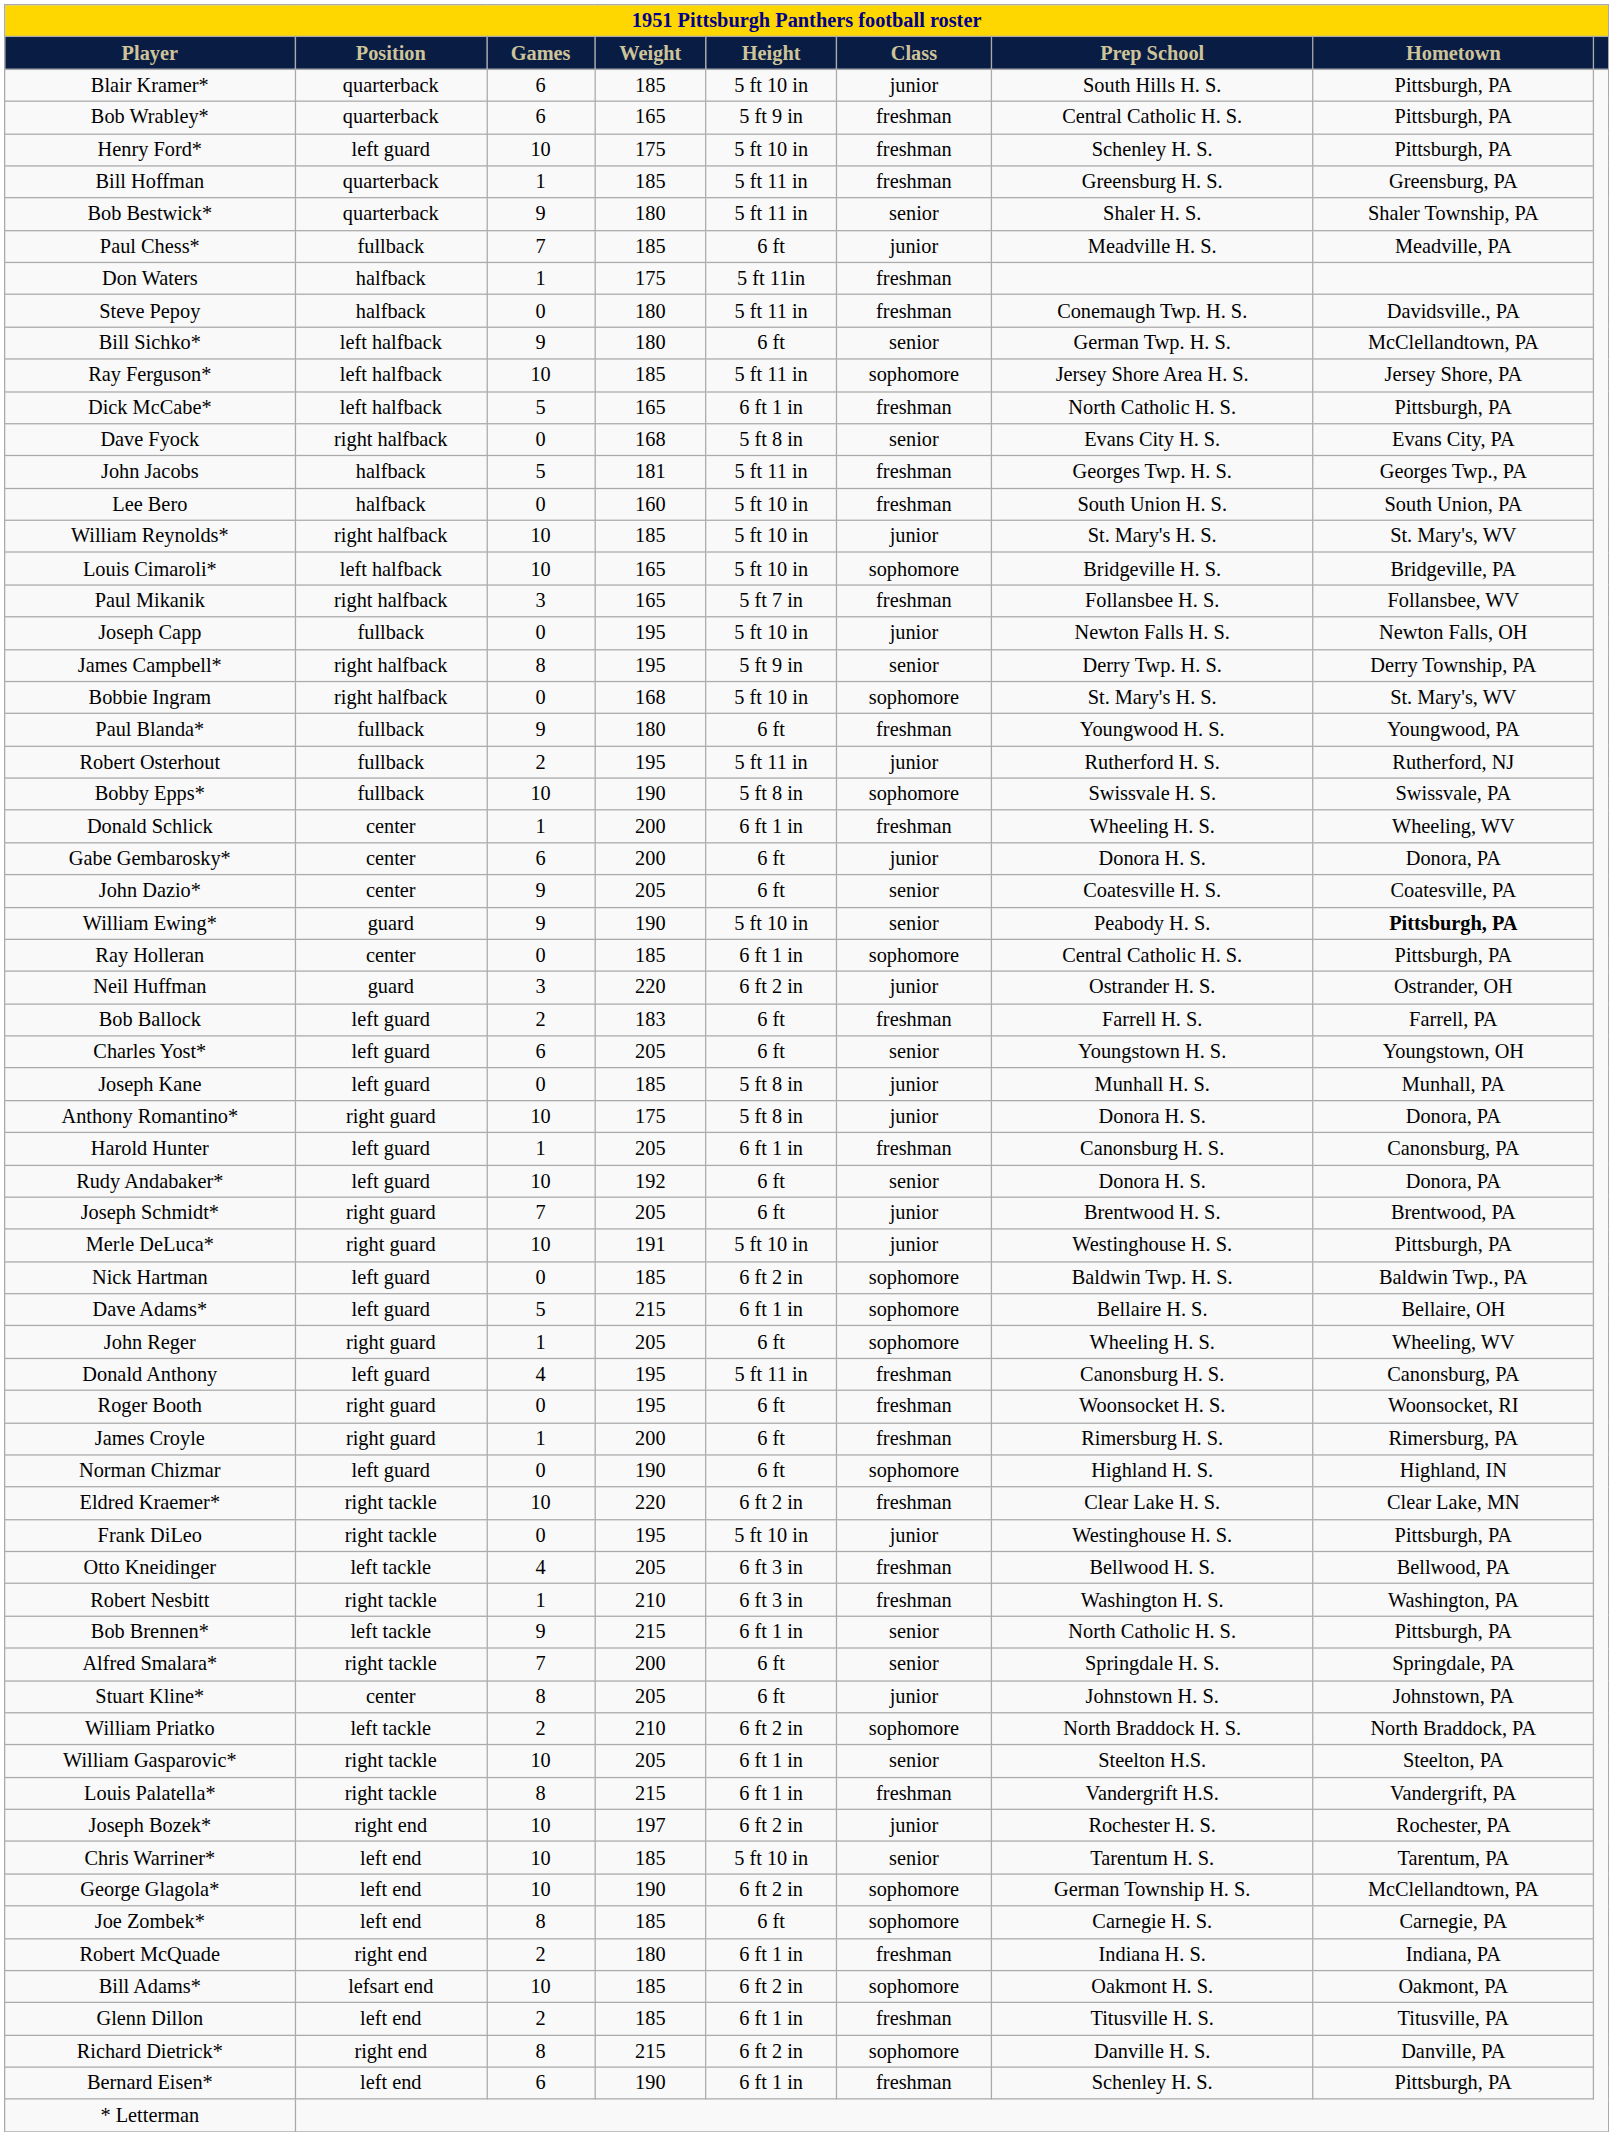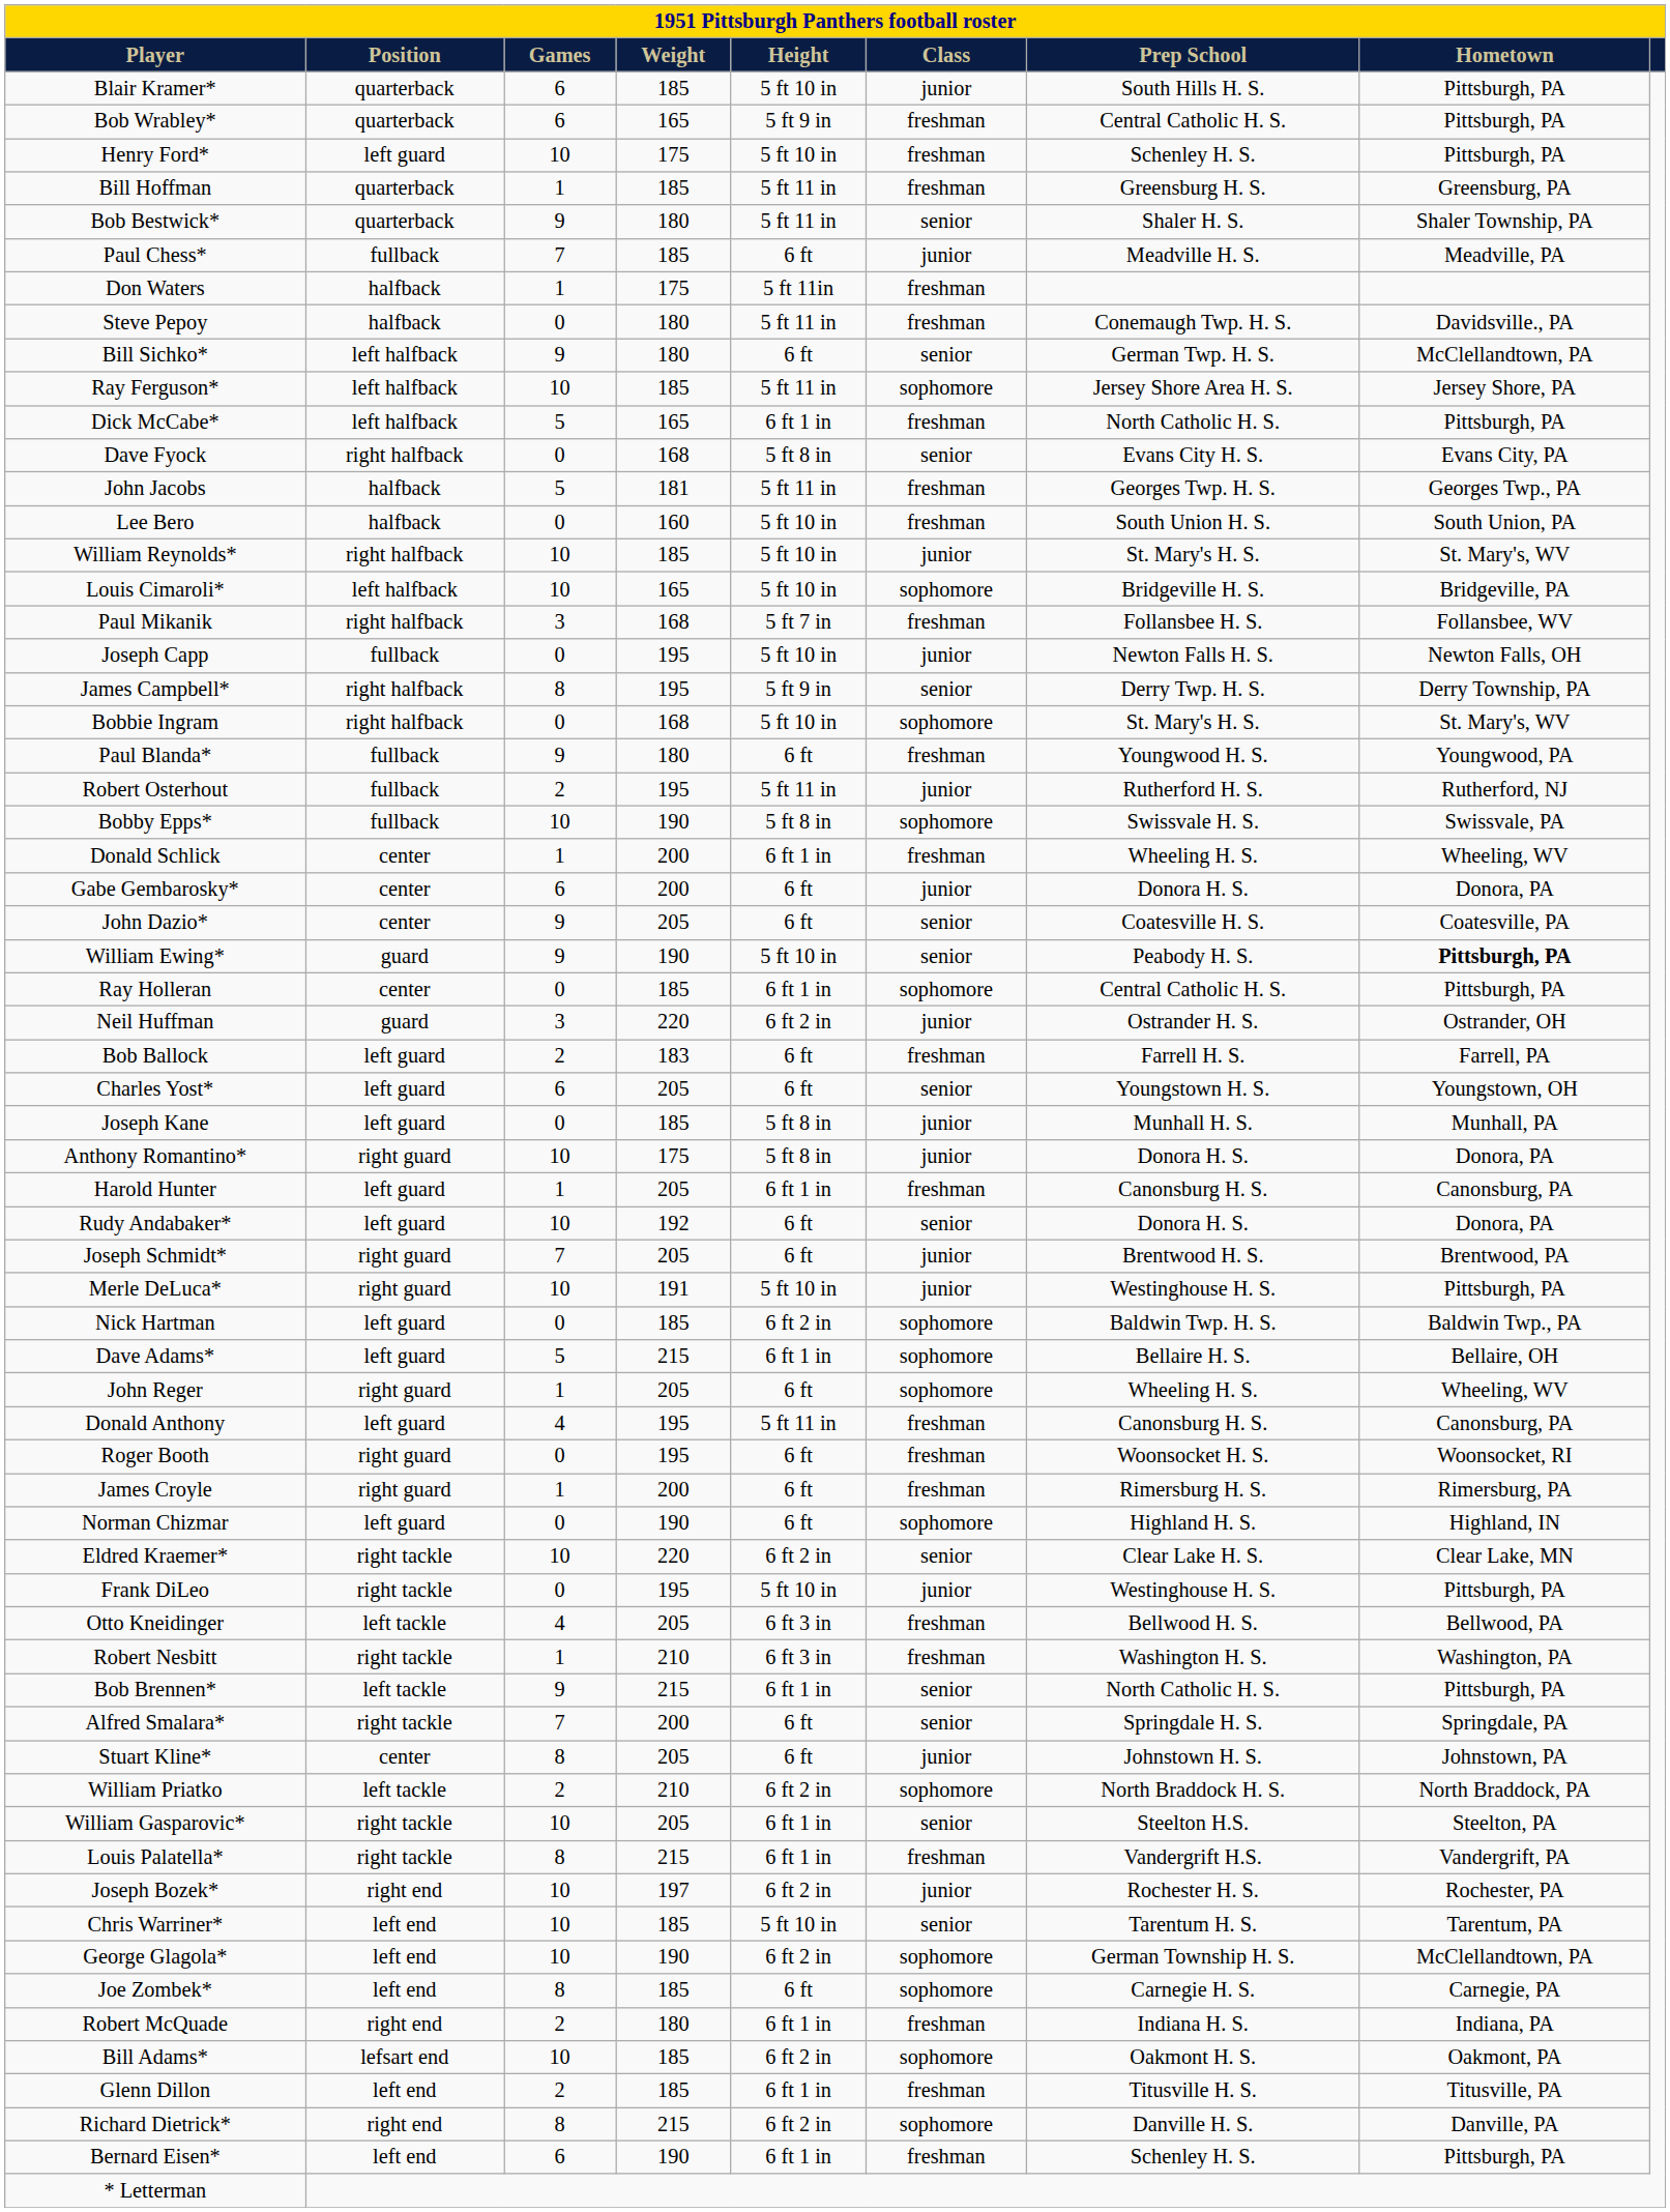Paul Mikanik | Weight: 165 -> 168
Eldred Kraemer* | Class: freshman -> senior
